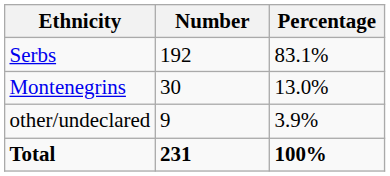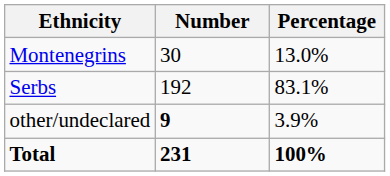rows swapped: Serbs <-> Montenegrins
other/undeclared | Number: normal -> bold
